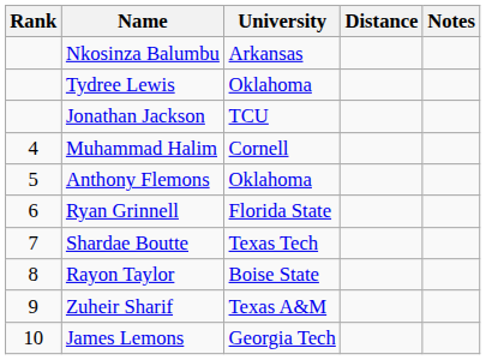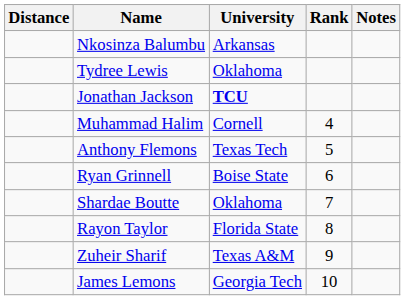columns swapped: Rank <-> Distance
Jonathan Jackson | University: normal -> bold
Anthony Flemons | University: Oklahoma -> Texas Tech
Ryan Grinnell | University: Florida State -> Boise State
Shardae Boutte | University: Texas Tech -> Oklahoma
Rayon Taylor | University: Boise State -> Florida State
